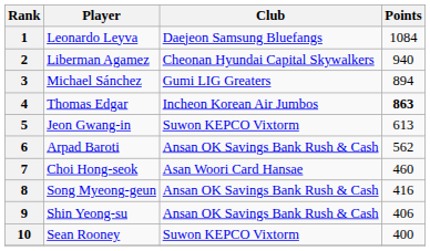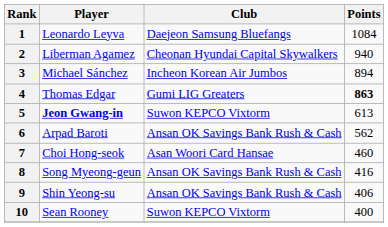3 | Club: Gumi LIG Greaters -> Incheon Korean Air Jumbos
4 | Club: Incheon Korean Air Jumbos -> Gumi LIG Greaters
5 | Player: normal -> bold
